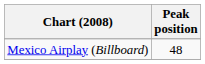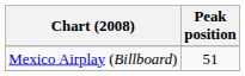Mexico Airplay (Billboard) | Peak position: 48 -> 51
